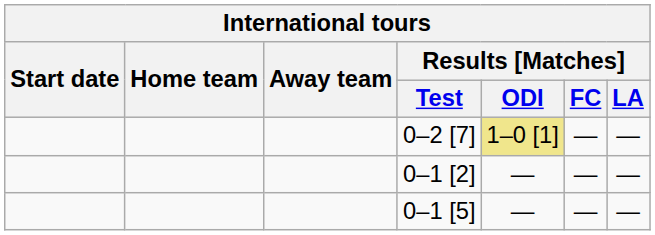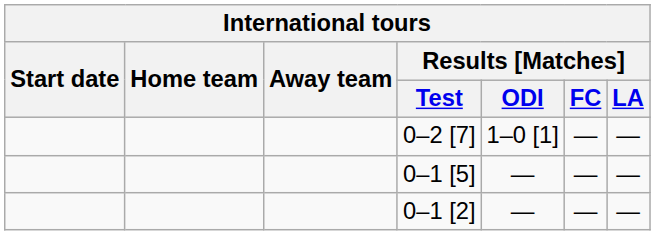0–2 [7] | Results [Matches] / ODI: khaki background -> no background
rows swapped: 0–1 [5] <-> 0–1 [2]
